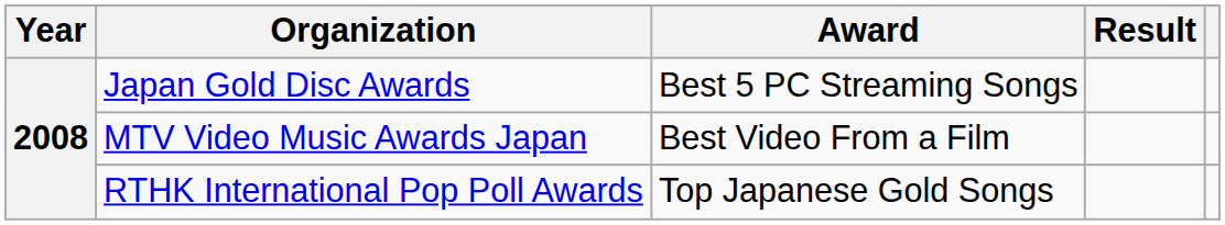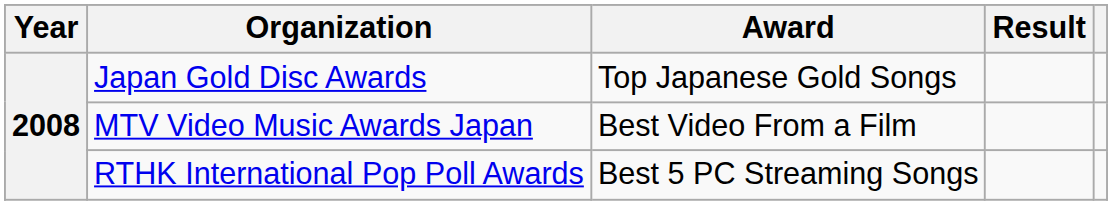Japan Gold Disc Awards | Award: Best 5 PC Streaming Songs -> Top Japanese Gold Songs
RTHK International Pop Poll Awards | Award: Top Japanese Gold Songs -> Best 5 PC Streaming Songs
